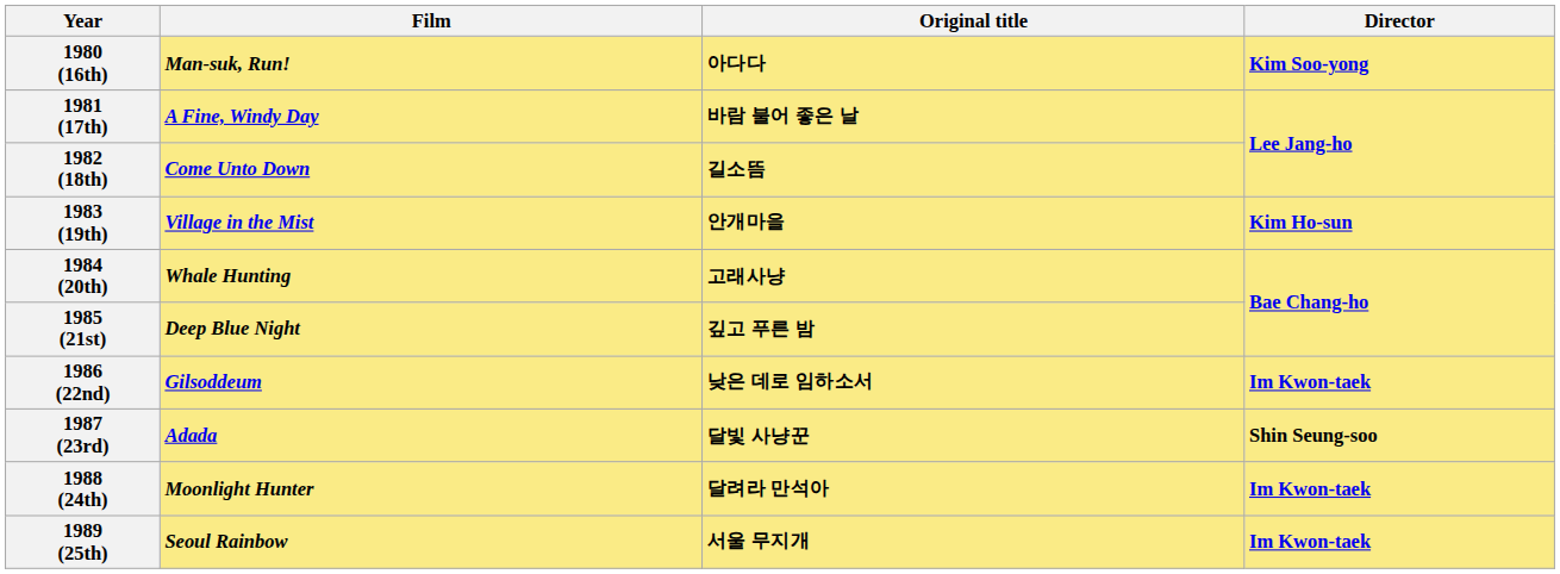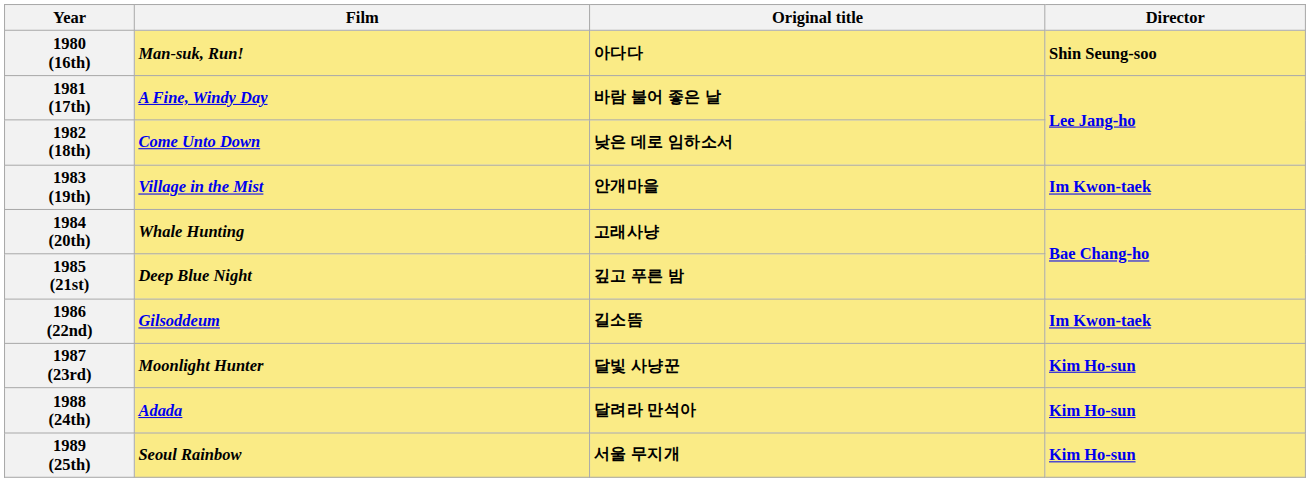1980 (16th) | Director: Kim Soo-yong -> Shin Seung-soo
1982 (18th) | Original title: 길소뜸 -> 낮은 데로 임하소서
1983 (19th) | Director: Kim Ho-sun -> Im Kwon-taek
1986 (22nd) | Original title: 낮은 데로 임하소서 -> 길소뜸
1987 (23rd) | Film: Adada -> Moonlight Hunter
1987 (23rd) | Director: Shin Seung-soo -> Kim Ho-sun
1988 (24th) | Film: Moonlight Hunter -> Adada
1988 (24th) | Director: Im Kwon-taek -> Kim Ho-sun
1989 (25th) | Director: Im Kwon-taek -> Kim Ho-sun
